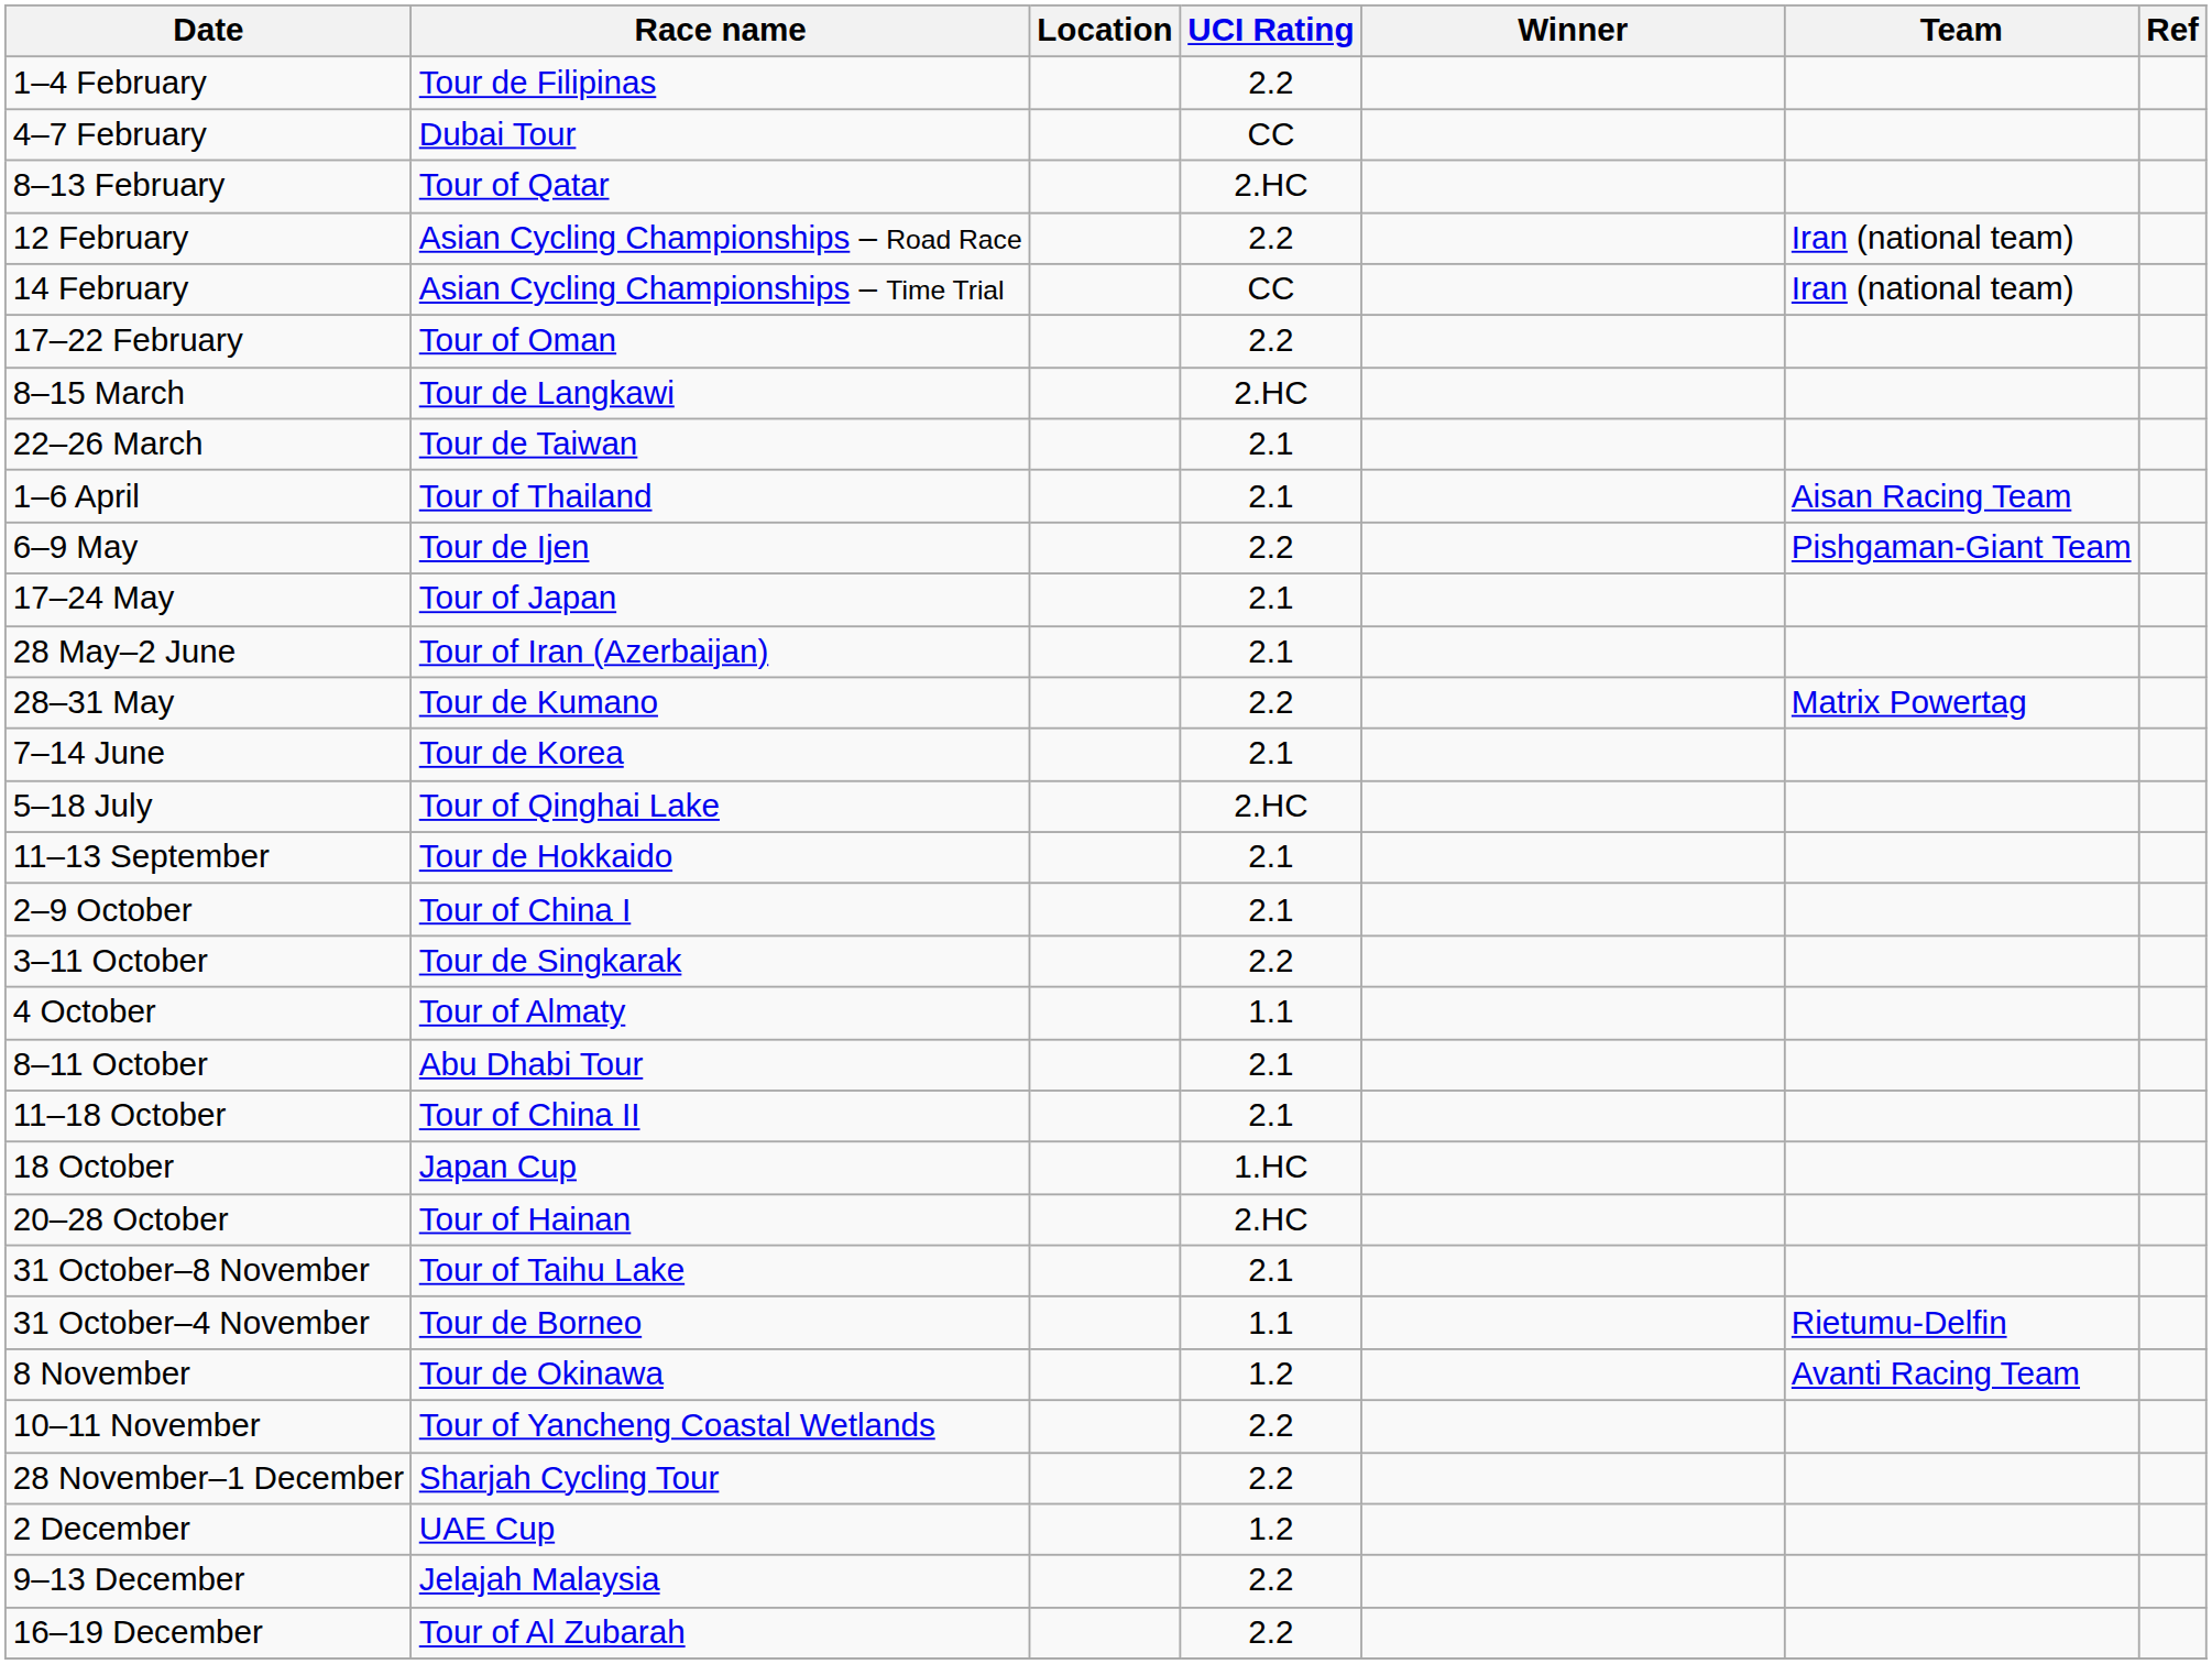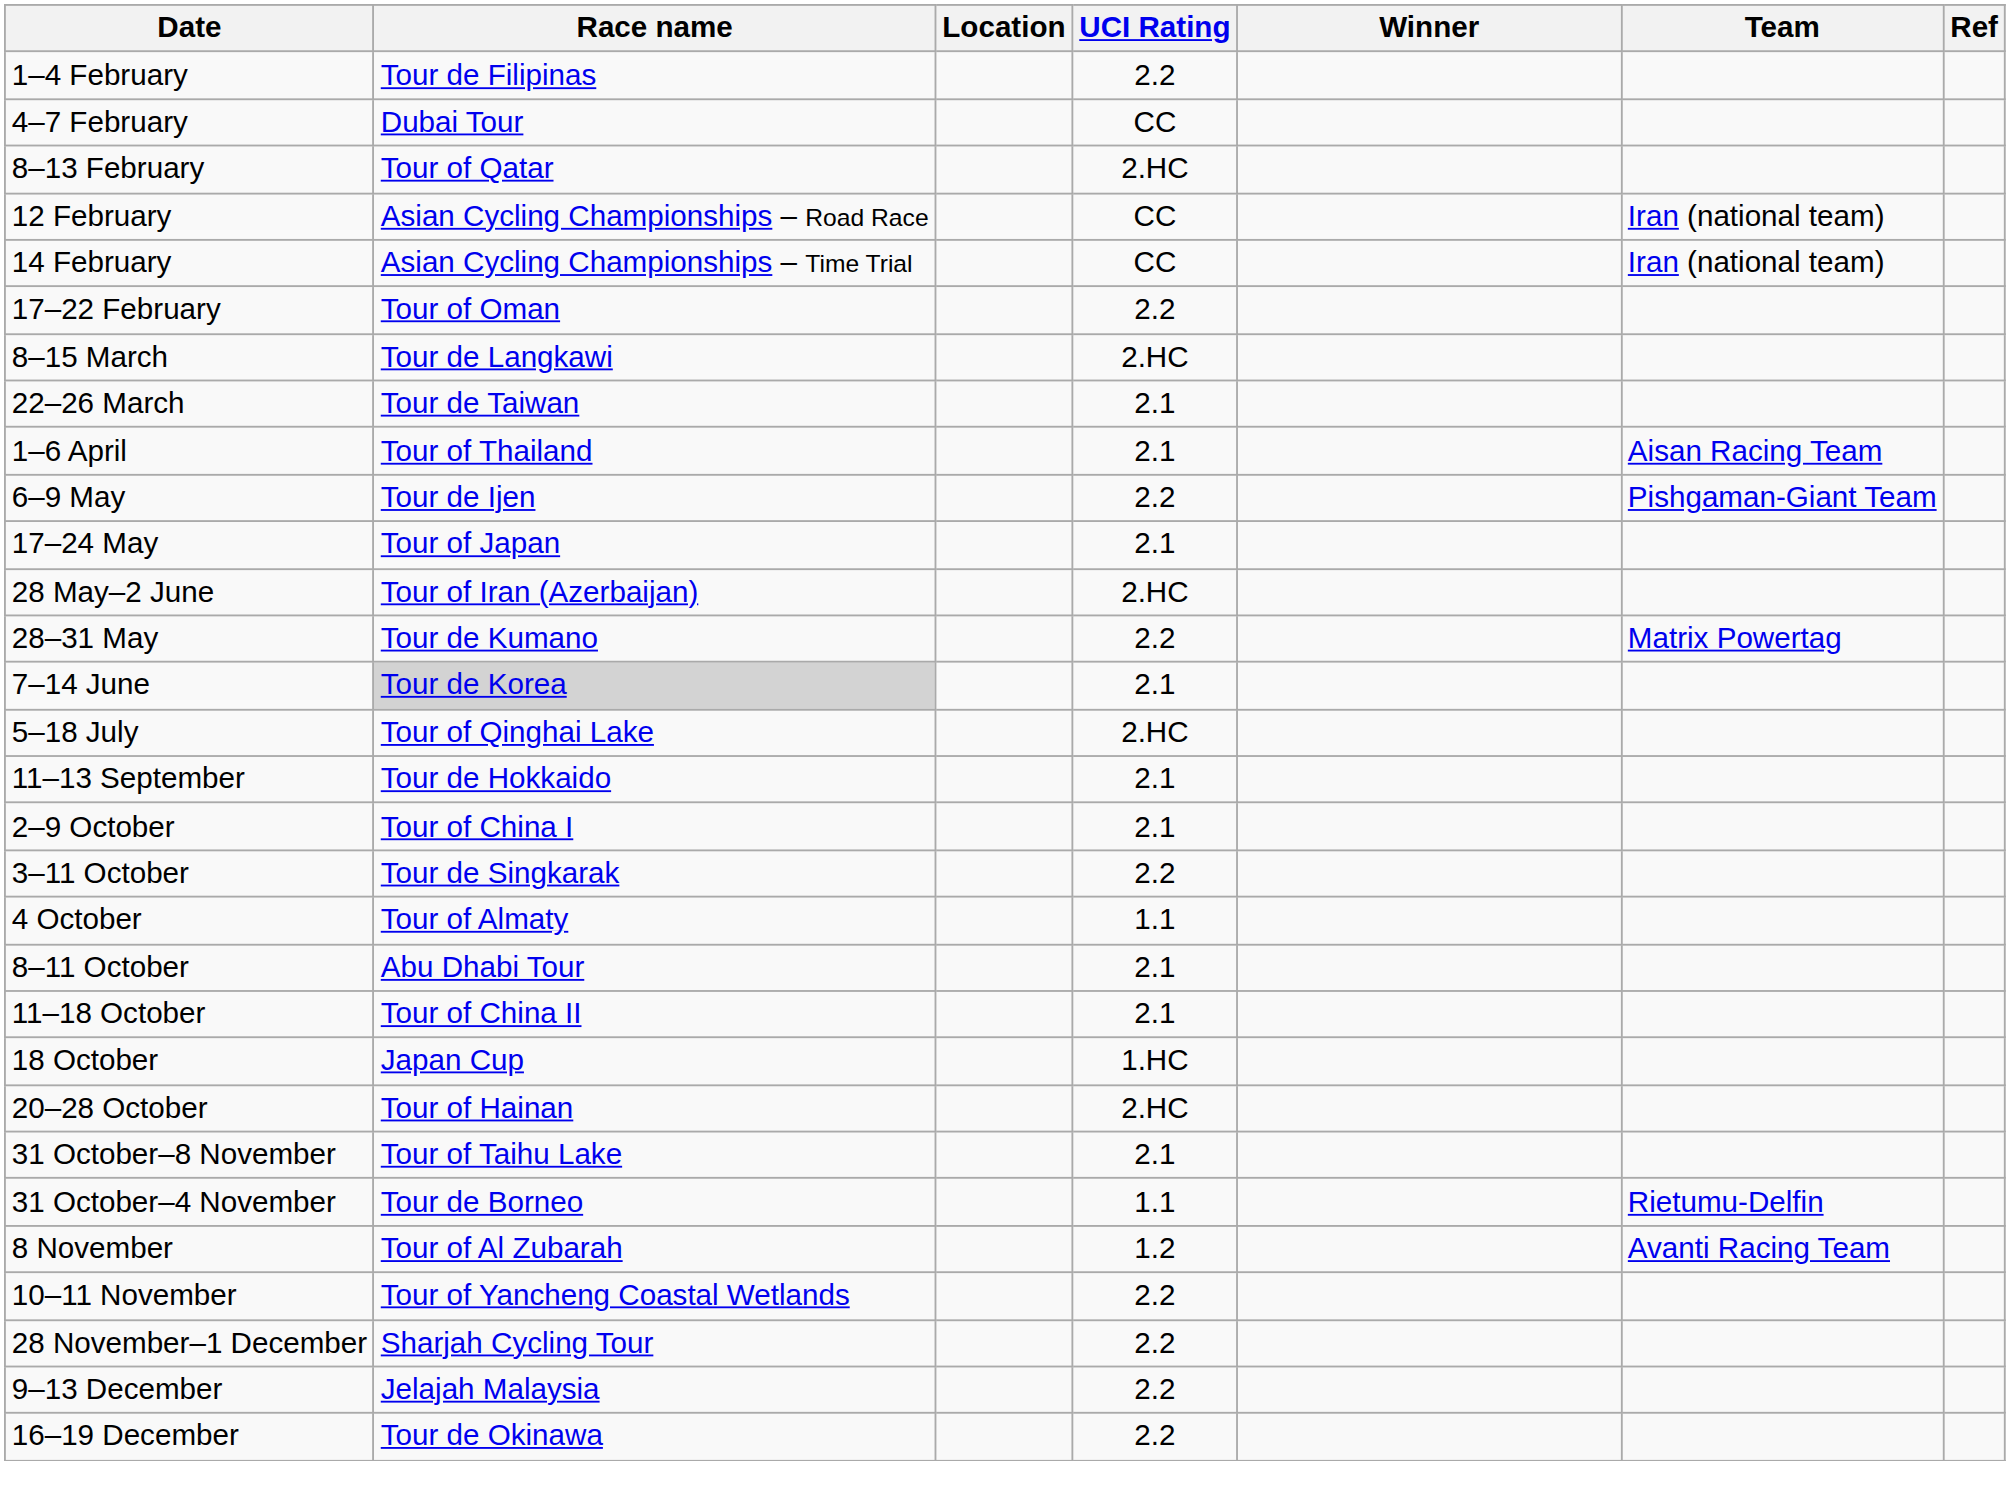12 February | UCI Rating: 2.2 -> CC
28 May–2 June | UCI Rating: 2.1 -> 2.HC
7–14 June | Race name: no background -> lightgrey background
8 November | Race name: Tour de Okinawa -> Tour of Al Zubarah
- row: 2 December | UAE Cup | 1.2
16–19 December | Race name: Tour of Al Zubarah -> Tour de Okinawa
